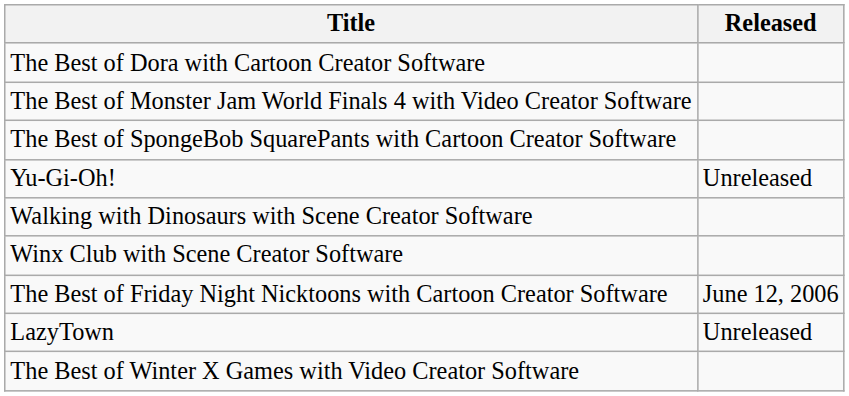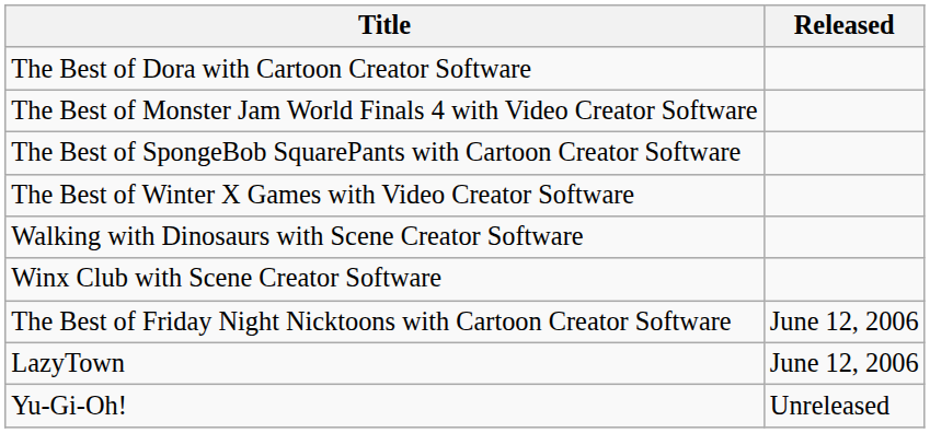rows swapped: The Best of Winter X Games with Video Creator Software <-> Yu-Gi-Oh!
LazyTown | Released: Unreleased -> June 12, 2006
